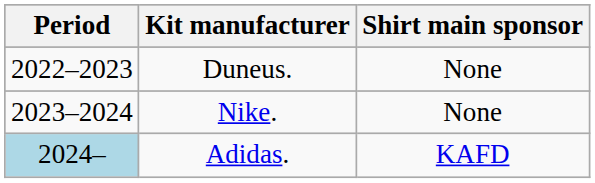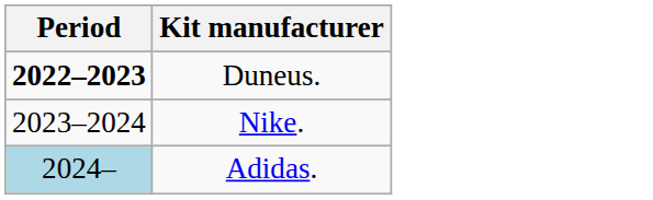- column: Shirt main sponsor | None | None | KAFD
Duneus. | Period: normal -> bold
